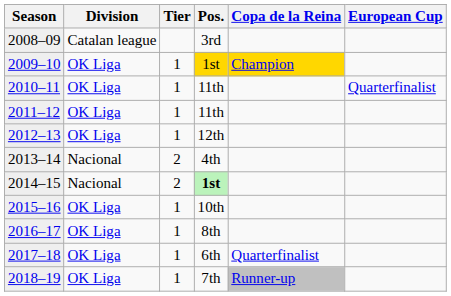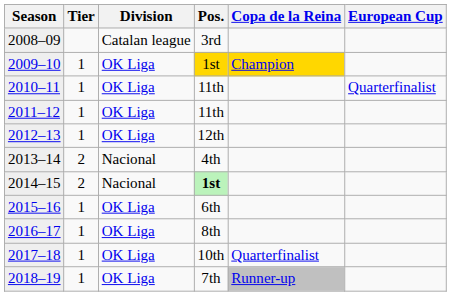columns swapped: Tier <-> Division
2015–16 | Pos.: 10th -> 6th
2017–18 | Pos.: 6th -> 10th
